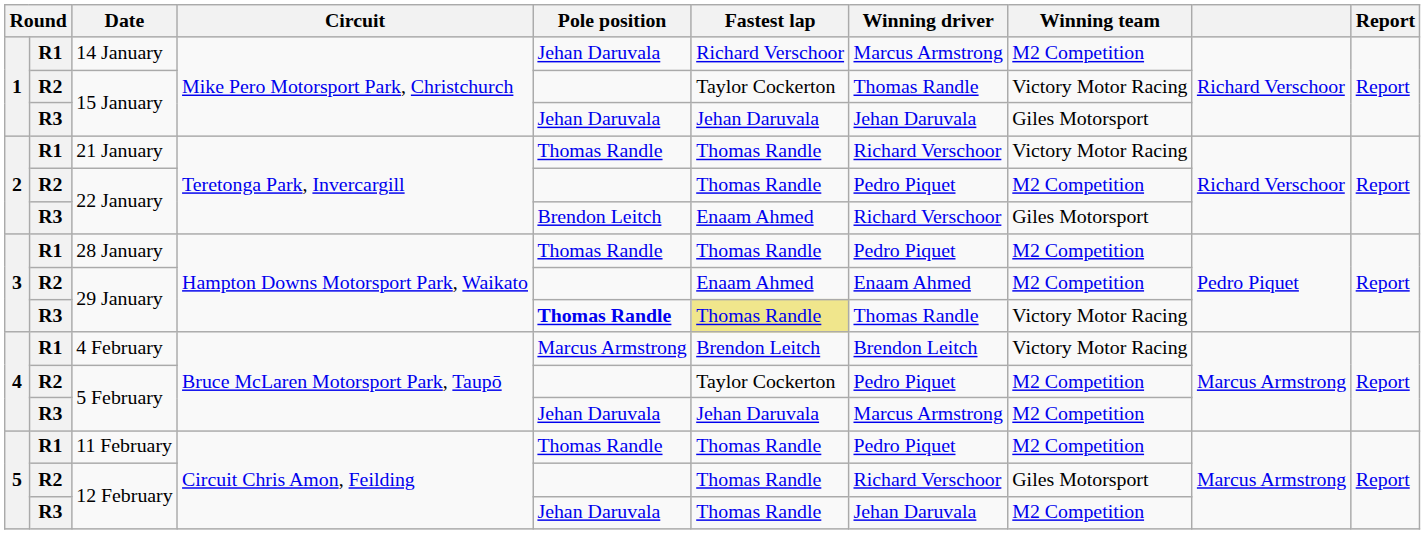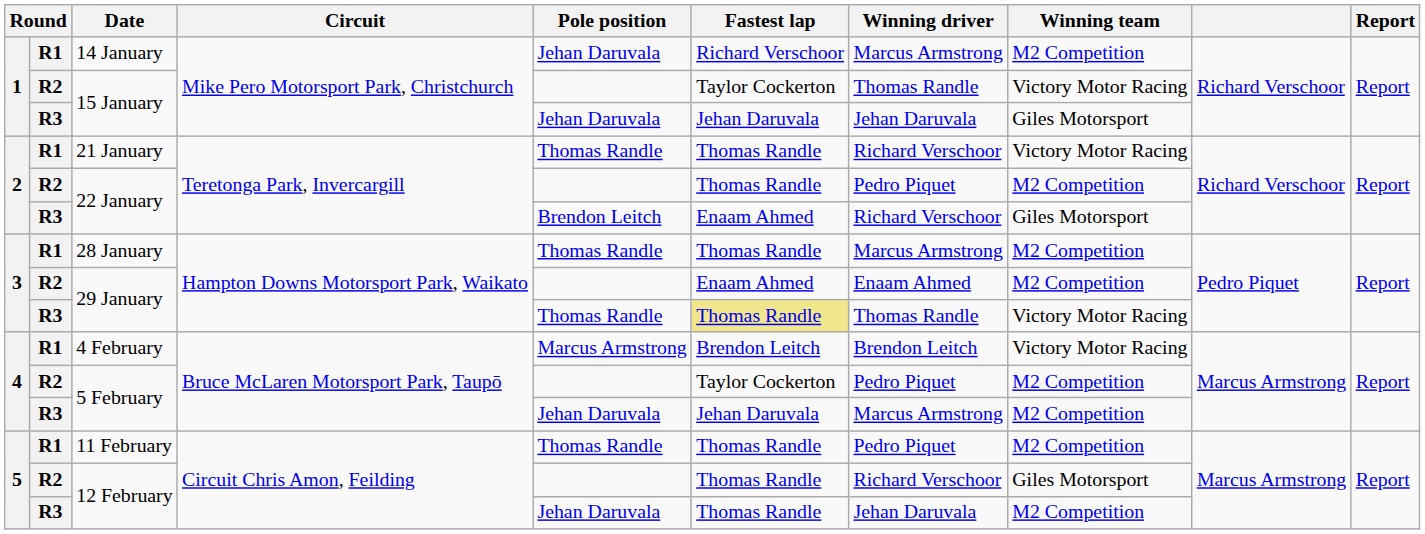28 January | Winning driver: Pedro Piquet -> Marcus Armstrong
R3 / 29 January | Pole position: bold -> normal
